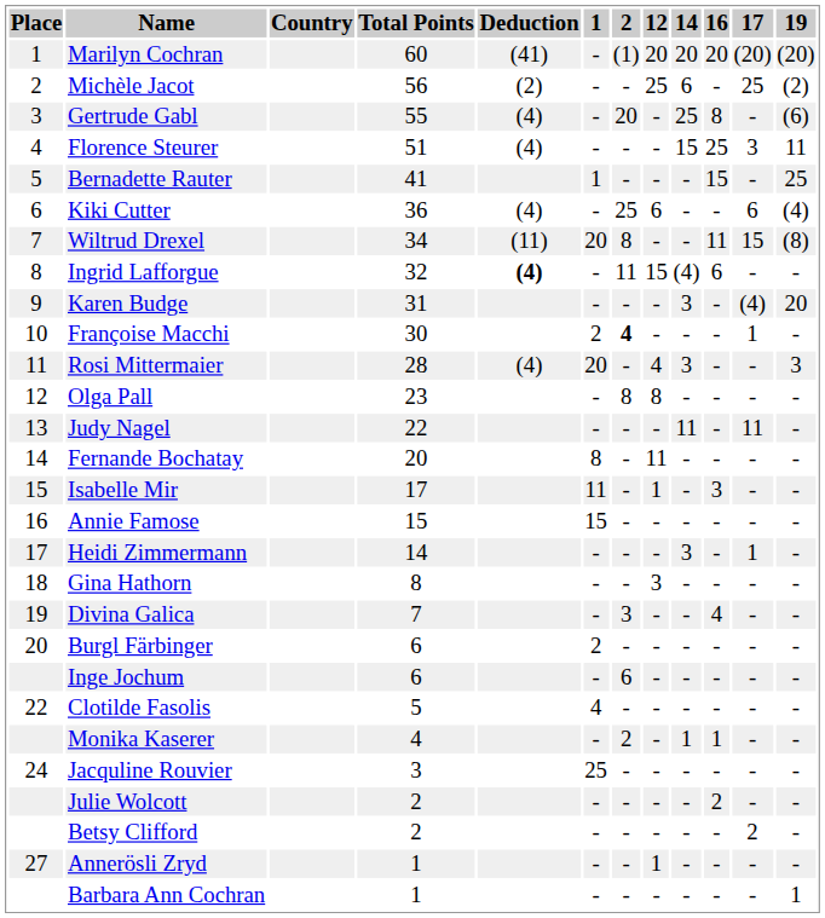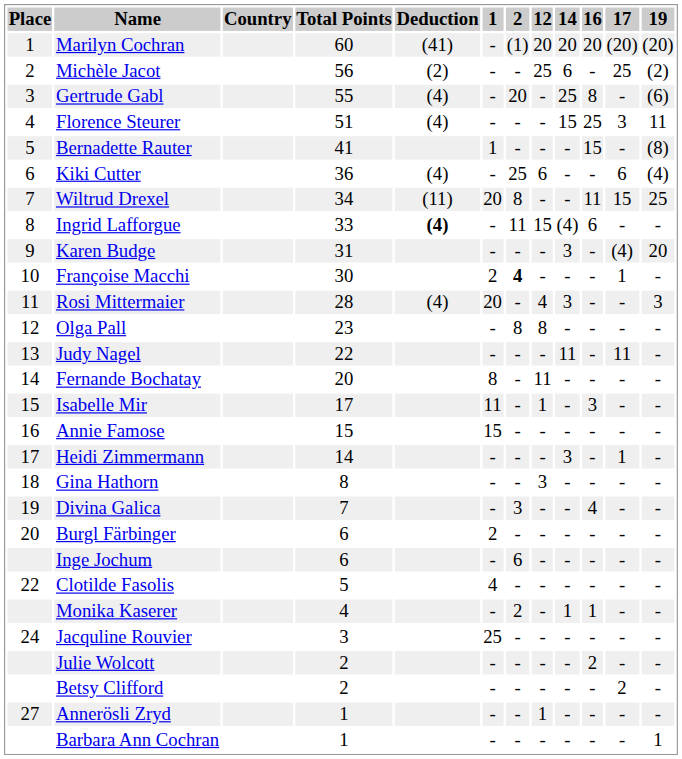Bernadette Rauter | 19: 25 -> (8)
Wiltrud Drexel | 19: (8) -> 25
Ingrid Lafforgue | Total Points: 32 -> 33
